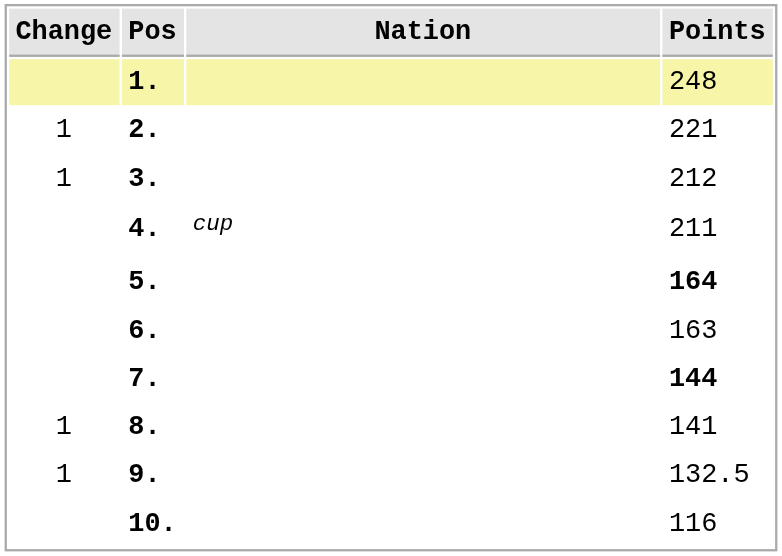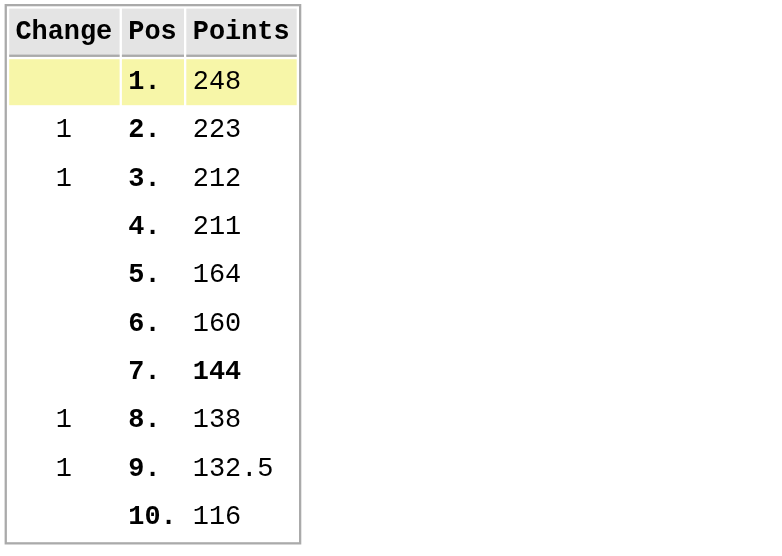- column: Nation | cup
2. | Points: 221 -> 223
5. | Points: bold -> normal
6. | Points: 163 -> 160
8. | Points: 141 -> 138
